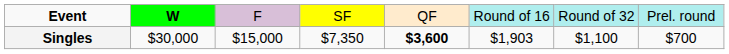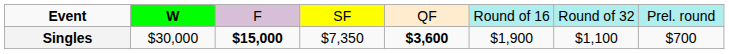Singles | column 3: normal -> bold
Singles | column 6: $1,903 -> $1,900
